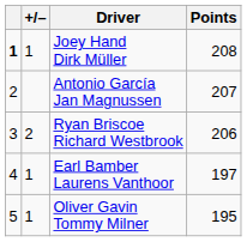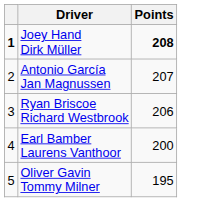- column: +/– | 1 | 2 | 1 | 1
Joey Hand Dirk Müller | Points: normal -> bold
Earl Bamber Laurens Vanthoor | Points: 197 -> 200
